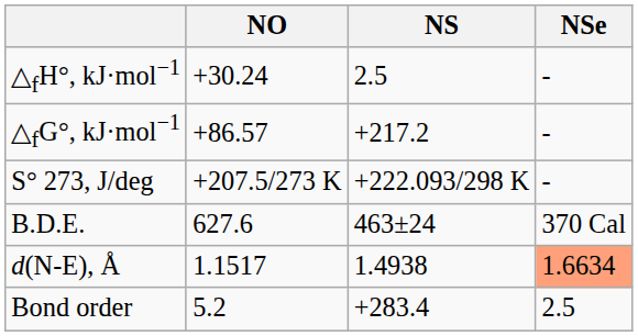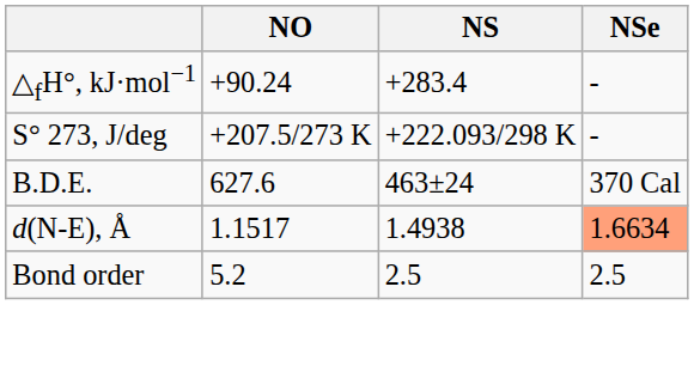△fH°, kJ·mol−1 | NO: +30.24 -> +90.24
△fH°, kJ·mol−1 | NS: 2.5 -> +283.4
- row: △fG°, kJ·mol−1 | +86.57 | +217.2 | -
Bond order | NS: +283.4 -> 2.5
